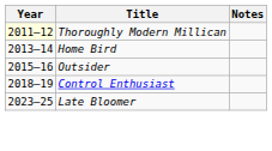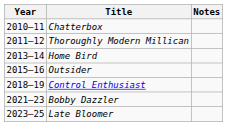+ row: 2010–11 | Chatterbox
Thoroughly Modern Millican | Year: lightyellow background -> no background
+ row: 2021–23 | Bobby Dazzler
